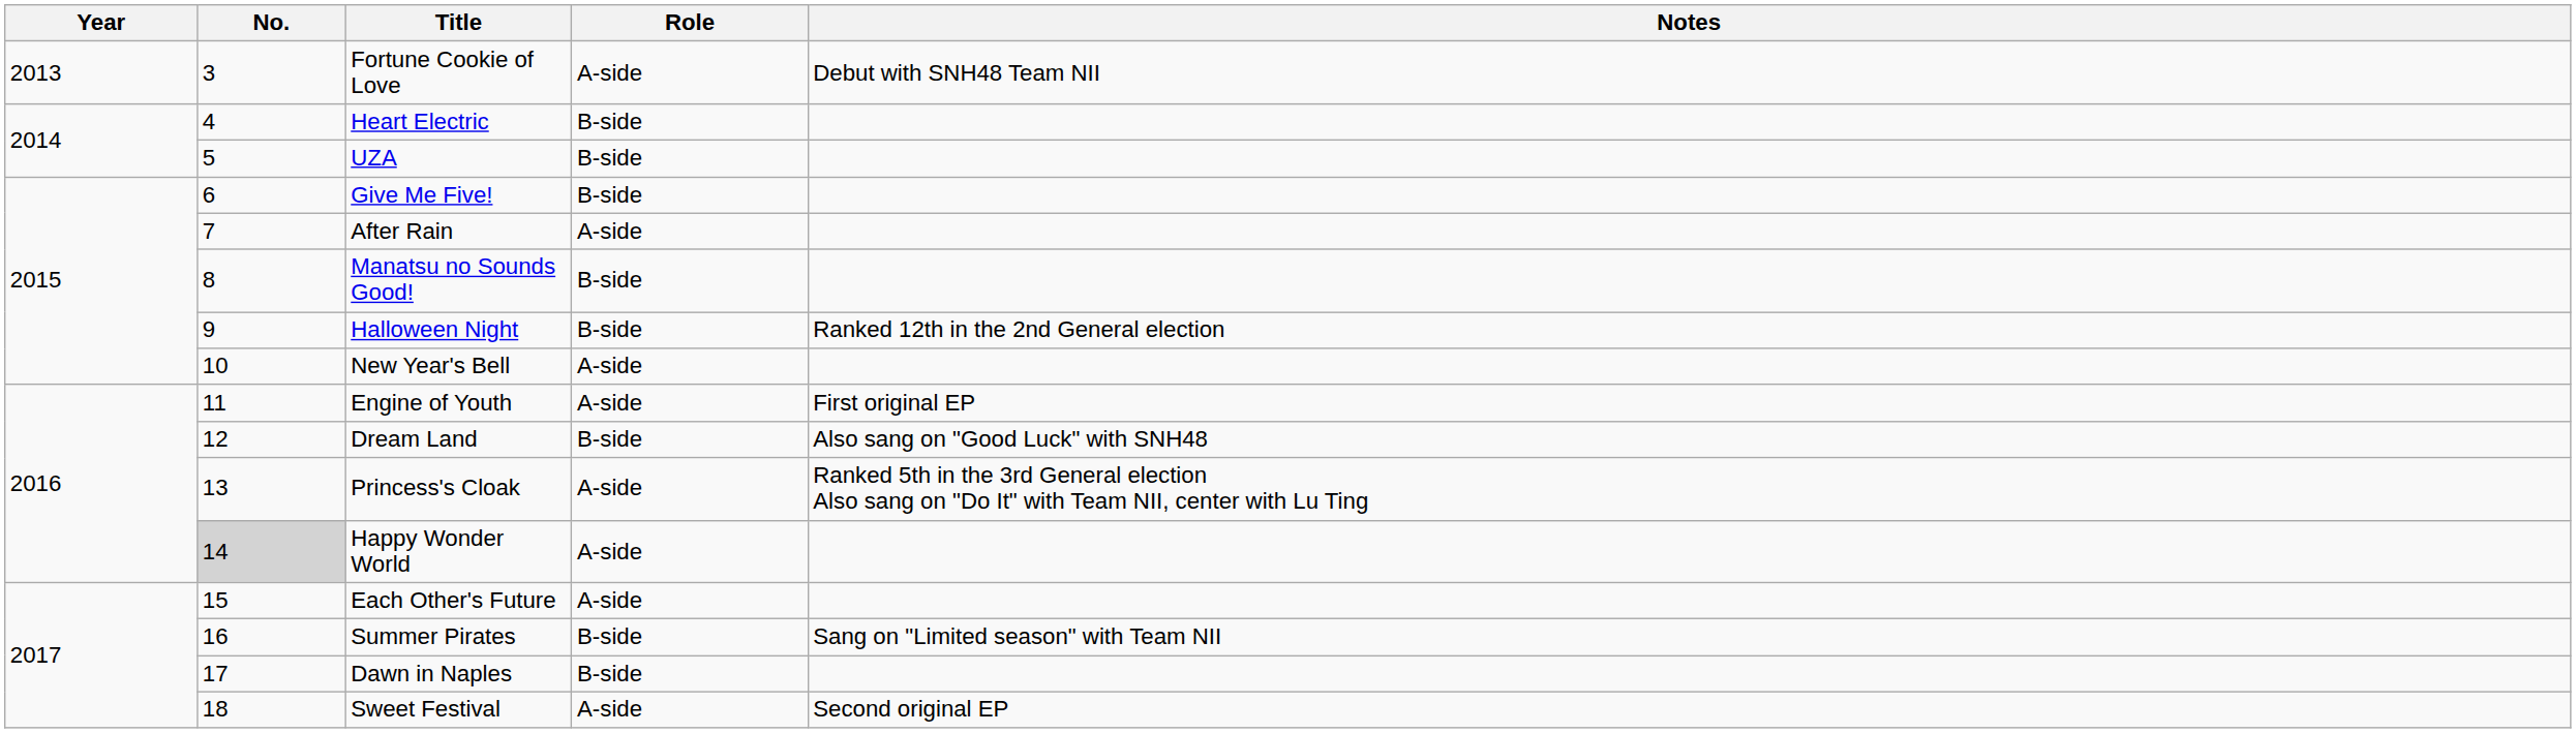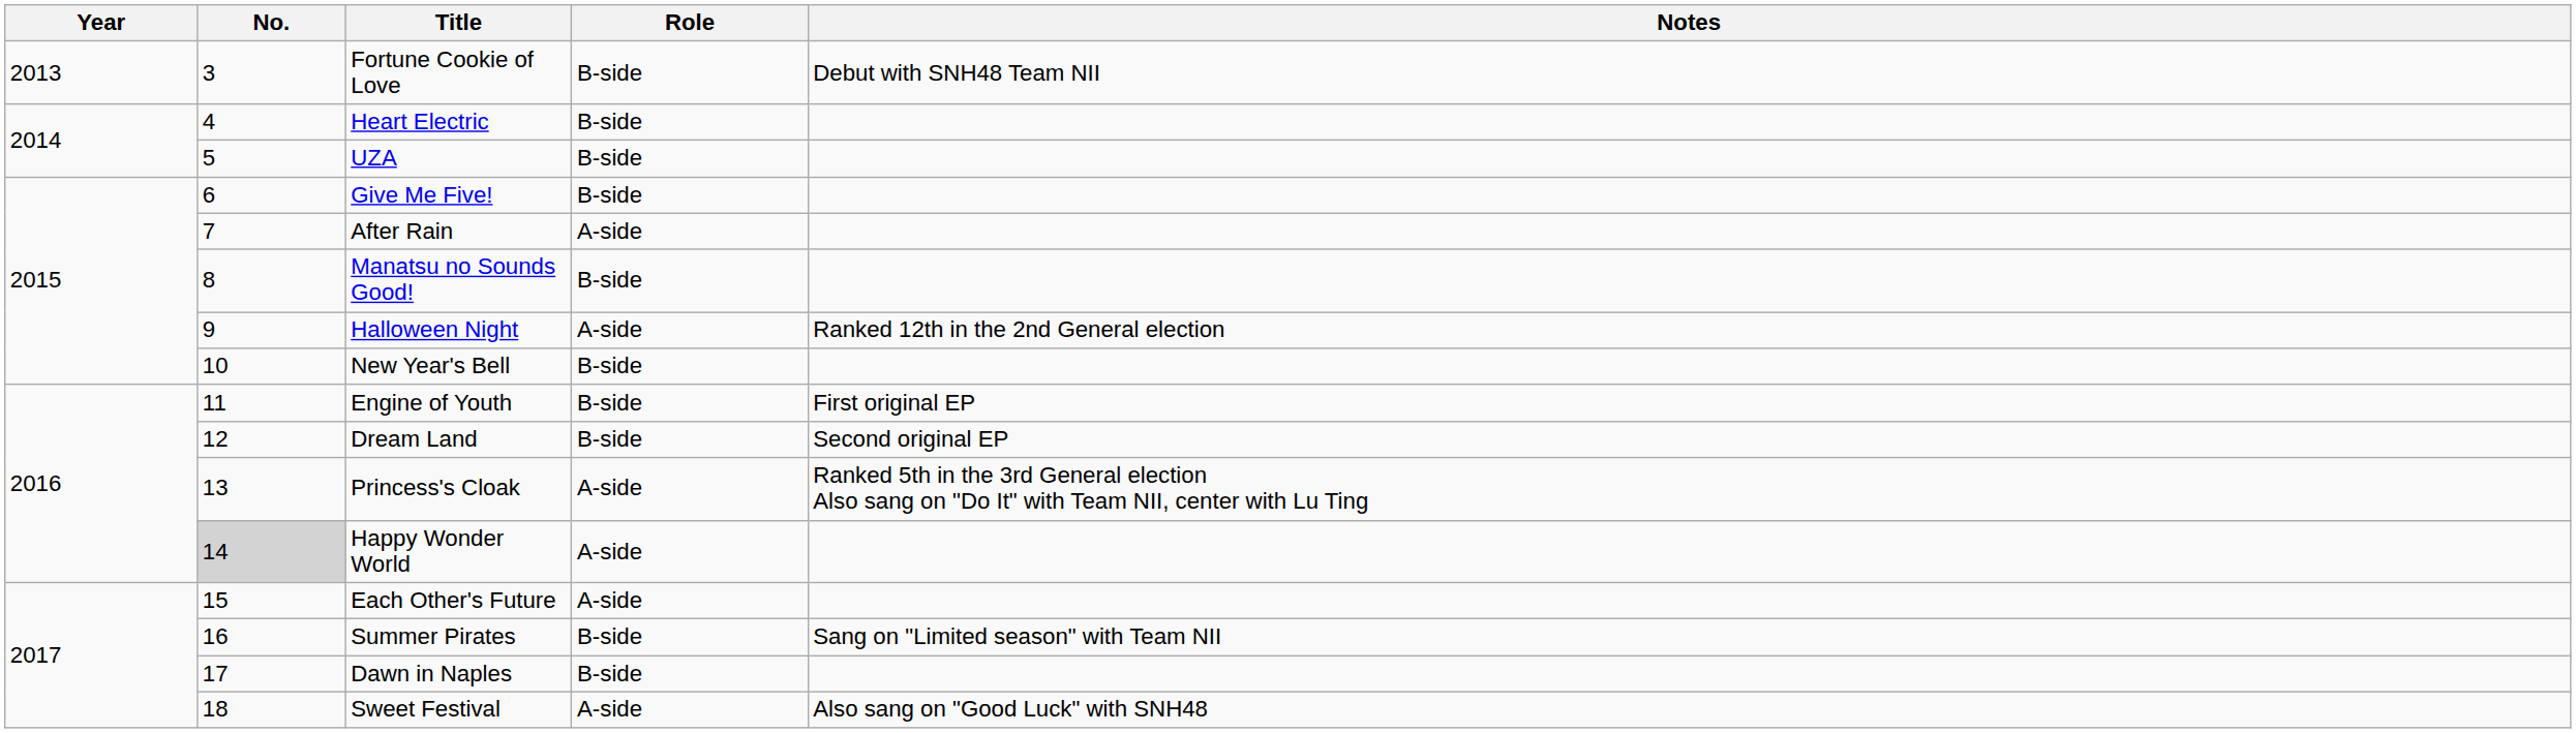Fortune Cookie of Love | Role: A-side -> B-side
Halloween Night | Role: B-side -> A-side
New Year's Bell | Role: A-side -> B-side
Engine of Youth | Role: A-side -> B-side
Dream Land | Notes: Also sang on "Good Luck" with SNH48 -> Second original EP
Sweet Festival | Notes: Second original EP -> Also sang on "Good Luck" with SNH48
